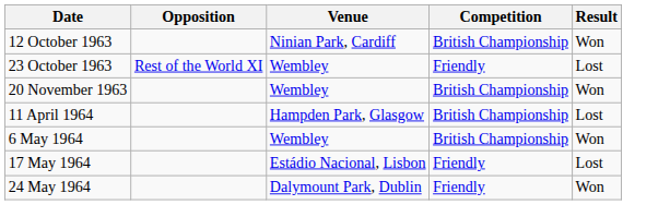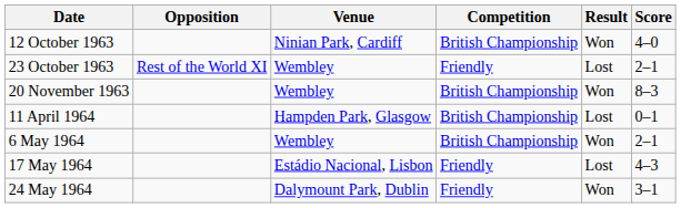+ column: Score | 4–0 | 2–1 | 8–3 | 0–1 | 2–1 | 4–3 | 3–1
